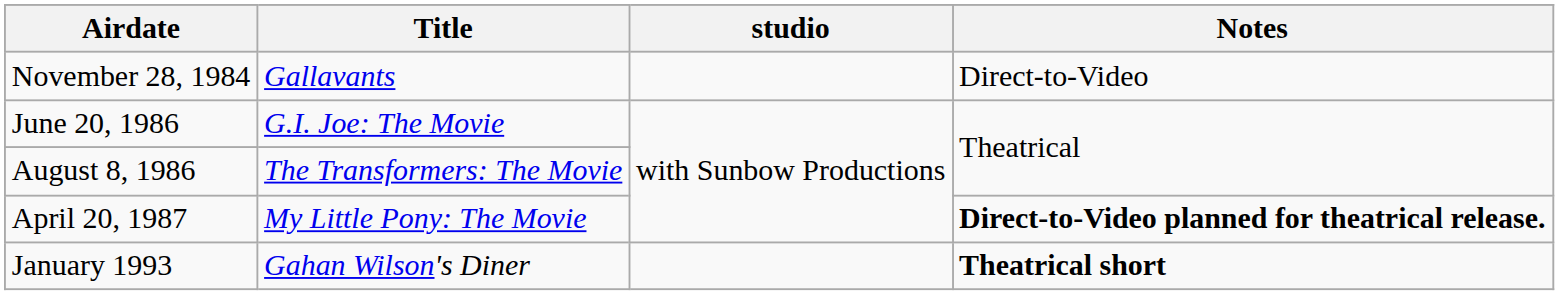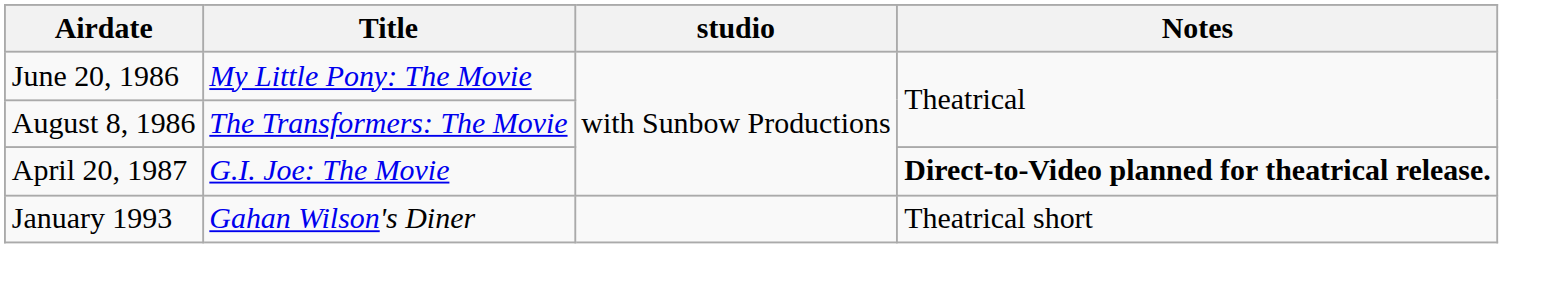- row: November 28, 1984 | Gallavants | Direct-to-Video
June 20, 1986 | Title: G.I. Joe: The Movie -> My Little Pony: The Movie
April 20, 1987 | Title: My Little Pony: The Movie -> G.I. Joe: The Movie
January 1993 | Notes: bold -> normal
